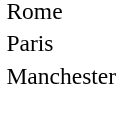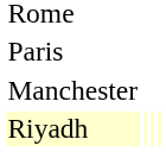+ row: Riyadh
